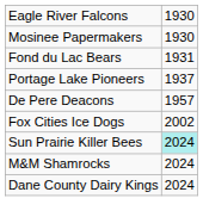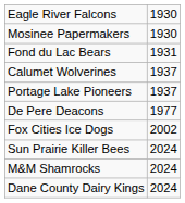+ row: Calumet Wolverines | 1937
De Pere Deacons | column 2: 1957 -> 1977
Sun Prairie Killer Bees | column 2: paleturquoise background -> no background
